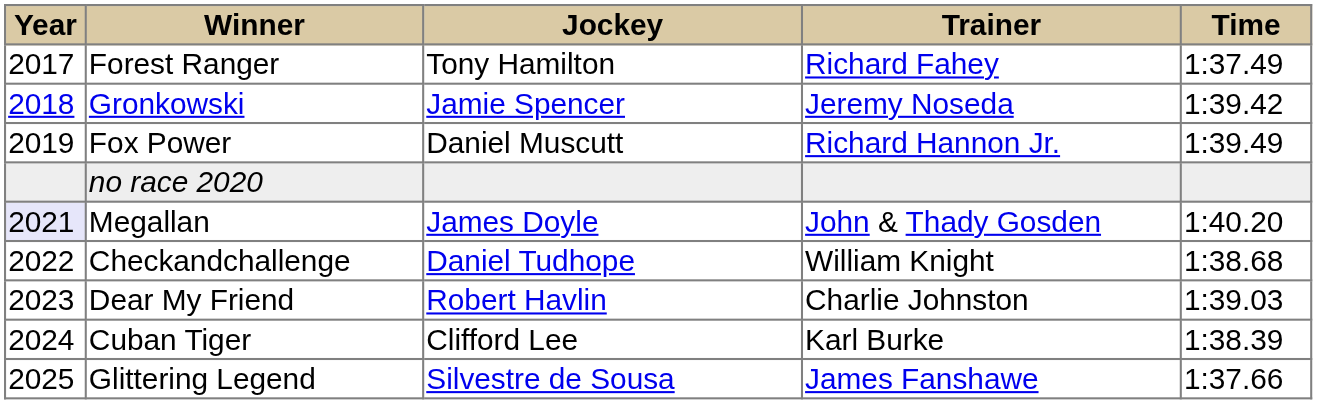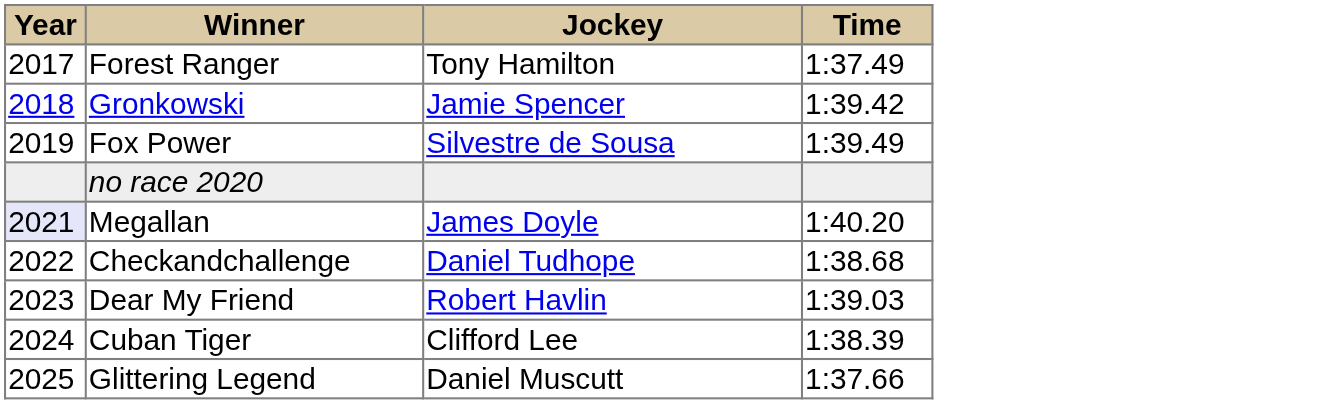- column: Trainer | Richard Fahey | Jeremy Noseda | Richard Hannon Jr. | John & Thady Gosden | William Knight | Charlie Johnston | Karl Burke | James Fanshawe
Fox Power | Jockey: Daniel Muscutt -> Silvestre de Sousa
Glittering Legend | Jockey: Silvestre de Sousa -> Daniel Muscutt
